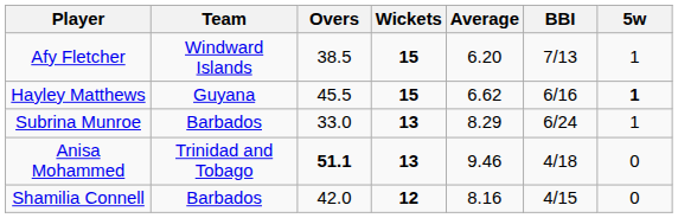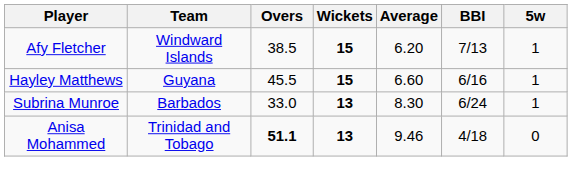Hayley Matthews | Average: 6.62 -> 6.60
Hayley Matthews | 5w: bold -> normal
Subrina Munroe | Average: 8.29 -> 8.30
- row: Shamilia Connell | Barbados | 42.0 | 12 | 8.16 | 4/15 | 0
